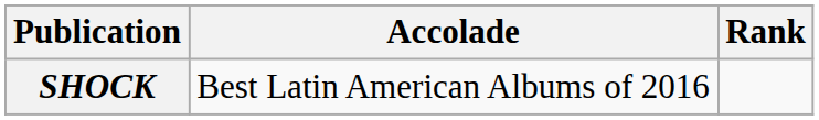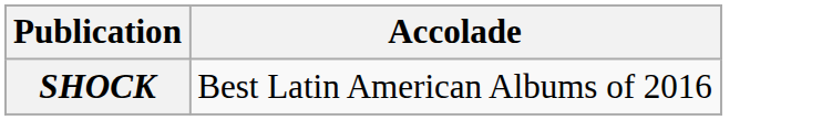- column: Rank
